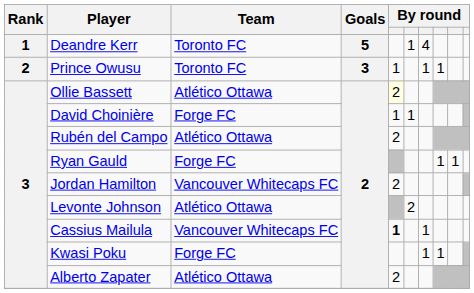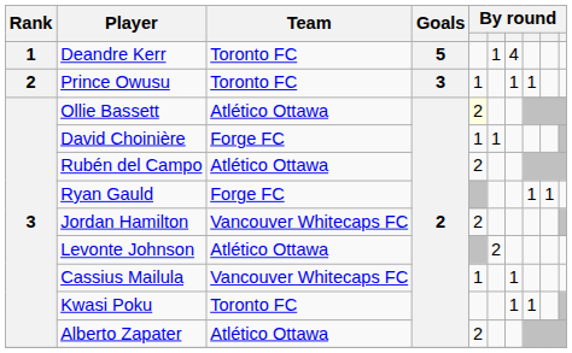Cassius Mailula | column 5: bold -> normal
Kwasi Poku | Team: Forge FC -> Toronto FC
